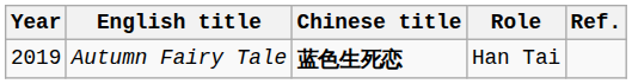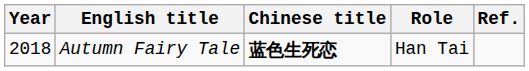Autumn Fairy Tale | Year: 2019 -> 2018
